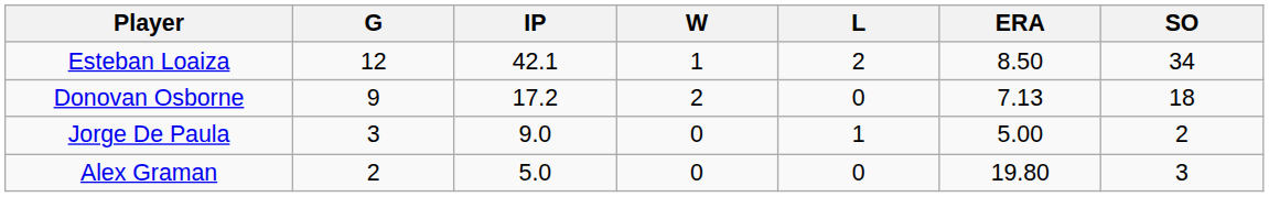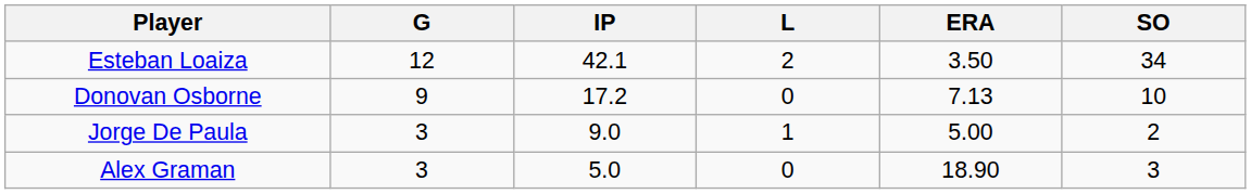- column: W | 1 | 2 | 0 | 0
Esteban Loaiza | ERA: 8.50 -> 3.50
Donovan Osborne | SO: 18 -> 10
Alex Graman | G: 2 -> 3
Alex Graman | ERA: 19.80 -> 18.90
